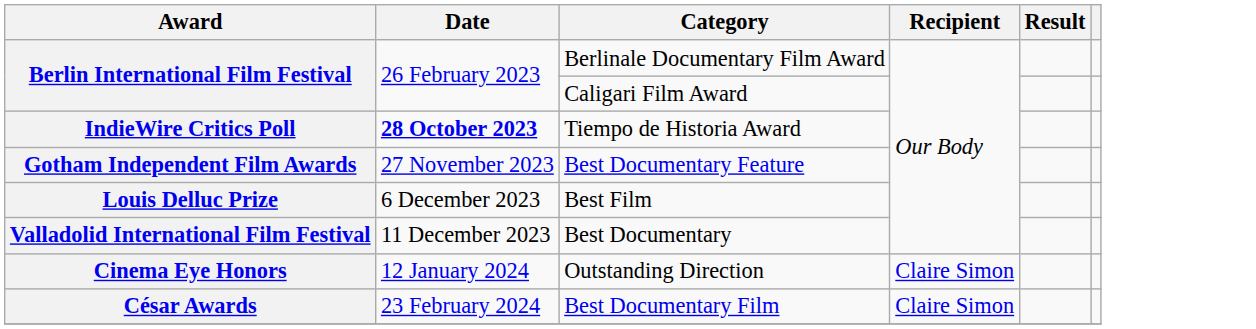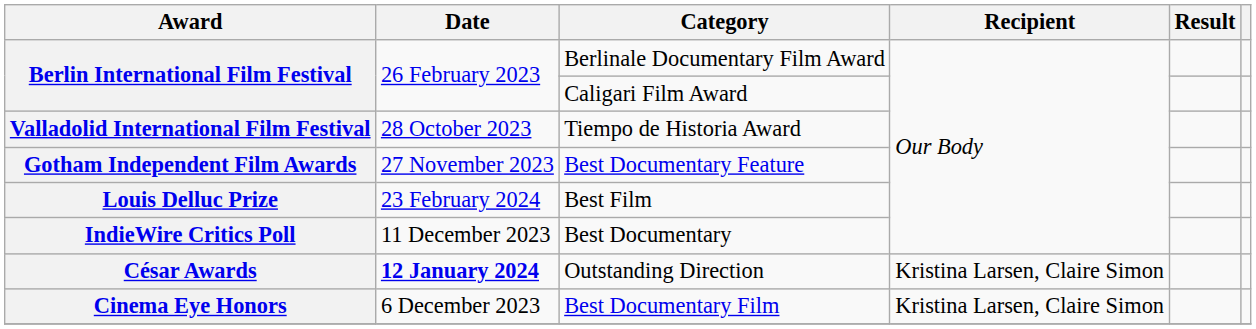Tiempo de Historia Award | Award: IndieWire Critics Poll -> Valladolid International Film Festival
Tiempo de Historia Award | Date: bold -> normal
Best Film | Date: 6 December 2023 -> 23 February 2024
Best Documentary | Award: Valladolid International Film Festival -> IndieWire Critics Poll
Outstanding Direction | Award: Cinema Eye Honors -> César Awards
Outstanding Direction | Date: normal -> bold
Outstanding Direction | Recipient: Claire Simon -> Kristina Larsen, Claire Simon
Best Documentary Film | Award: César Awards -> Cinema Eye Honors
Best Documentary Film | Date: 23 February 2024 -> 6 December 2023
Best Documentary Film | Recipient: Claire Simon -> Kristina Larsen, Claire Simon
